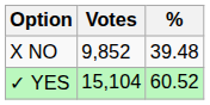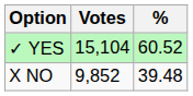rows swapped: ✓ YES <-> X NO
